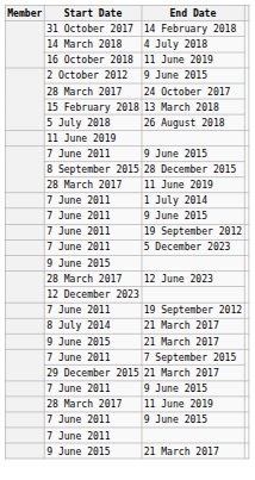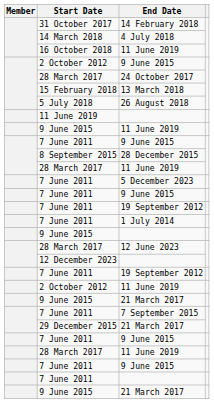+ row: 9 June 2015 | 11 June 2019
rows swapped: 5 December 2023 <-> 1 July 2014
+ row: 2 October 2012 | 11 June 2019
- row: 8 July 2014 | 21 March 2017
